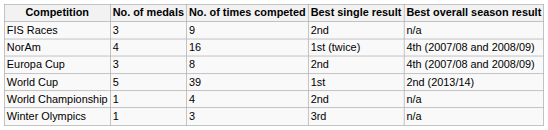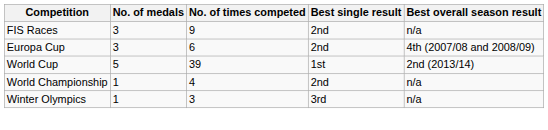- row: NorAm | 4 | 16 | 1st (twice) | 4th (2007/08 and 2008/09)
Europa Cup | No. of times competed: 8 -> 6
